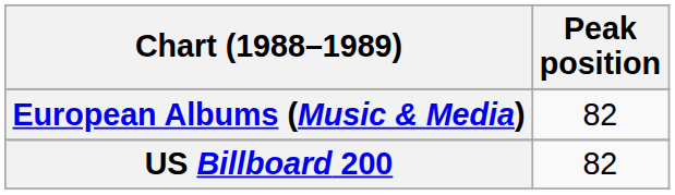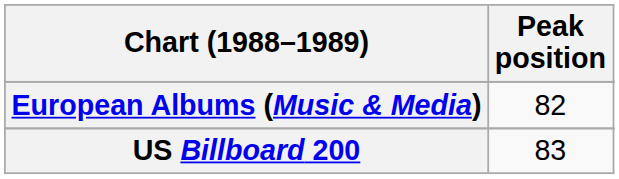US Billboard 200 | Peak position: 82 -> 83
